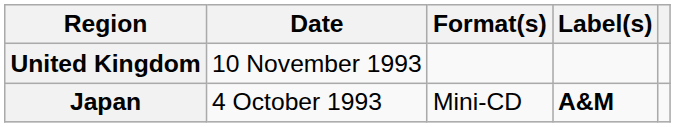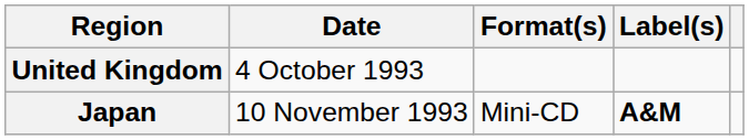United Kingdom | Date: 10 November 1993 -> 4 October 1993
Japan | Date: 4 October 1993 -> 10 November 1993
